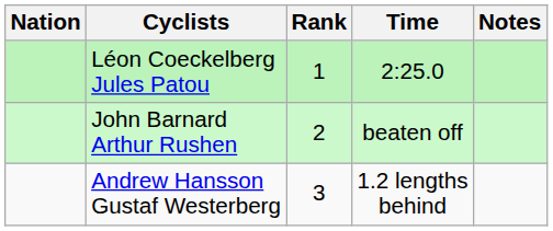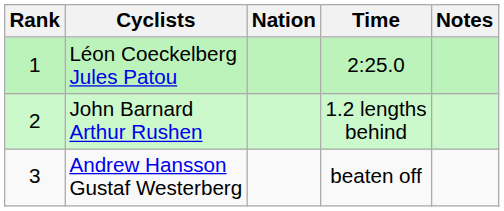columns swapped: Rank <-> Nation
John Barnard Arthur Rushen | Time: beaten off -> 1.2 lengths behind
Andrew Hansson Gustaf Westerberg | Time: 1.2 lengths behind -> beaten off
